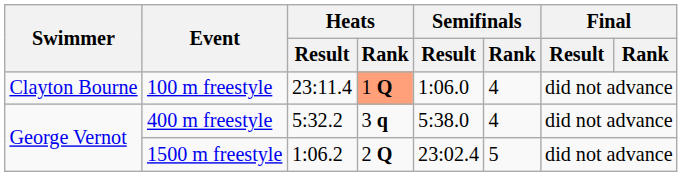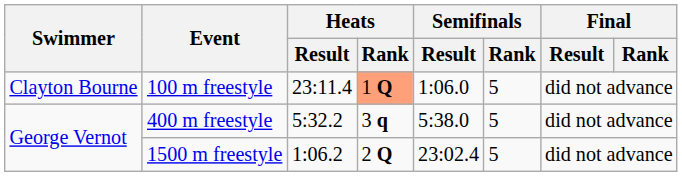100 m freestyle | Semifinals / Rank: 4 -> 5
400 m freestyle | Semifinals / Rank: 4 -> 5
